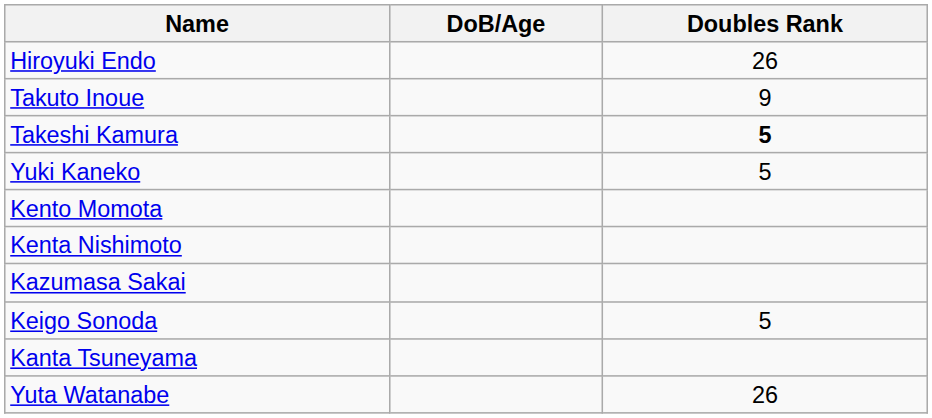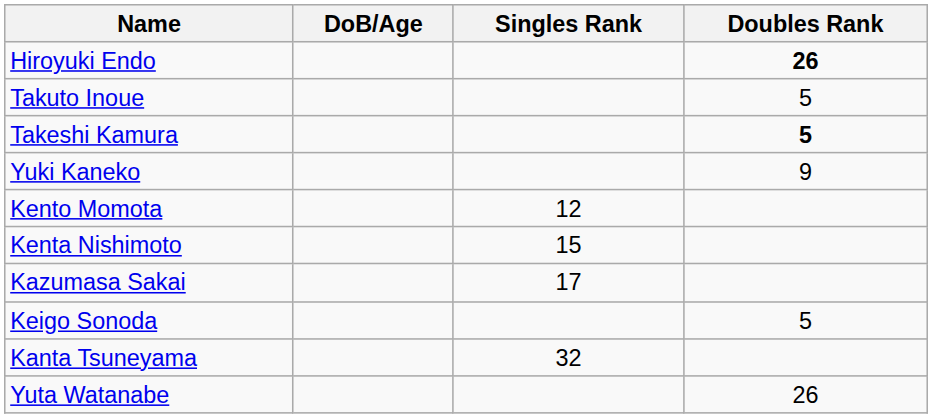+ column: Singles Rank | 12 | 15 | 17 | 32
Hiroyuki Endo | Doubles Rank: normal -> bold
Takuto Inoue | Doubles Rank: 9 -> 5
Yuki Kaneko | Doubles Rank: 5 -> 9
